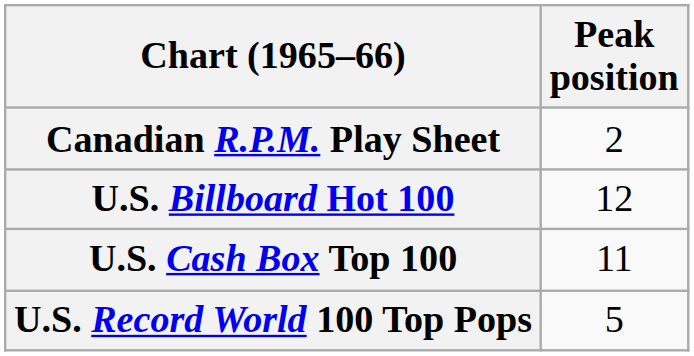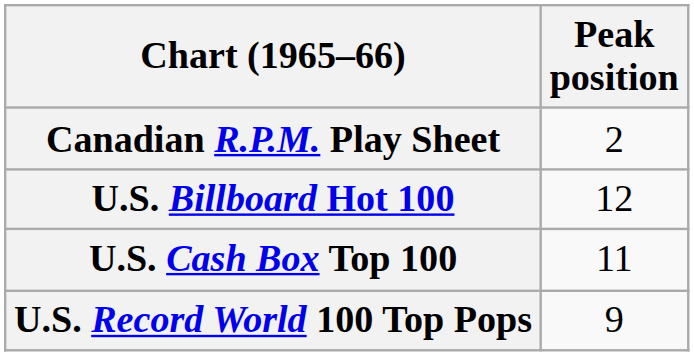U.S. Record World 100 Top Pops | Peak position: 5 -> 9
